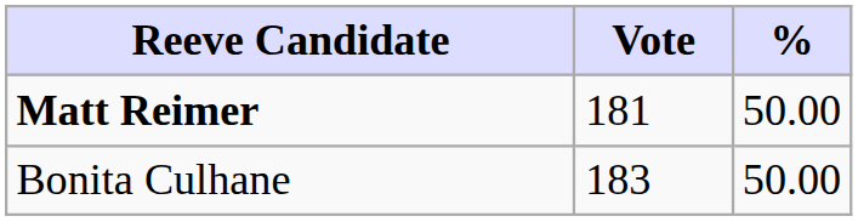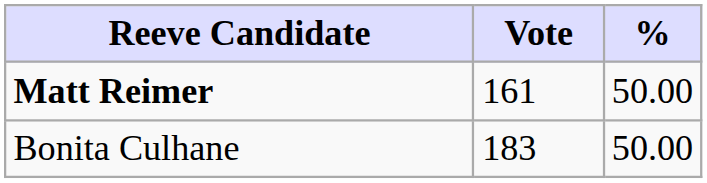Matt Reimer | Vote: 181 -> 161
